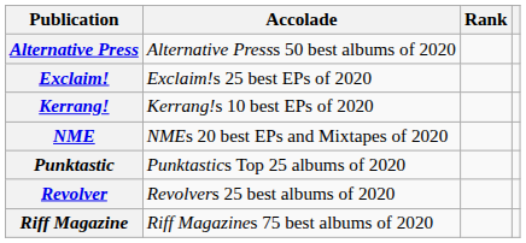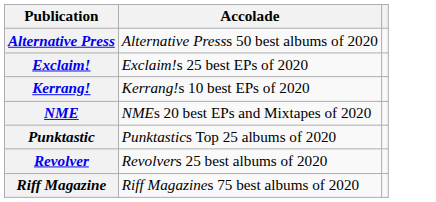- column: Rank
